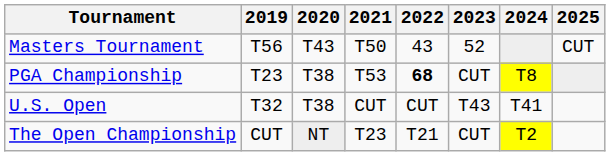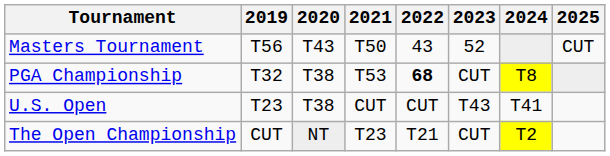PGA Championship | 2019: T23 -> T32
U.S. Open | 2019: T32 -> T23
